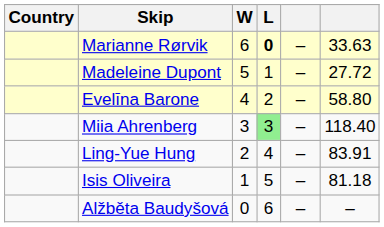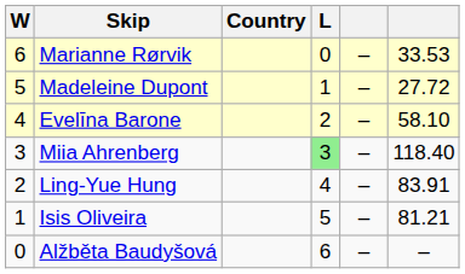columns swapped: Country <-> W
Marianne Rørvik | L: bold -> normal
Marianne Rørvik | column 6: 33.63 -> 33.53
Evelīna Barone | column 6: 58.80 -> 58.10
Isis Oliveira | column 6: 81.18 -> 81.21
